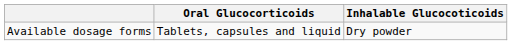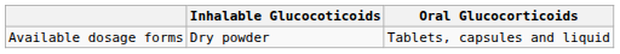columns swapped: Oral Glucocorticoids <-> Inhalable Glucocoticoids
